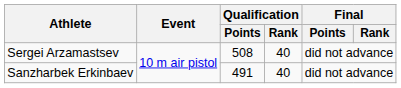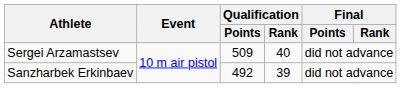Sergei Arzamastsev | Qualification / Points: 508 -> 509
Sanzharbek Erkinbaev | Qualification / Points: 491 -> 492
Sanzharbek Erkinbaev | Qualification / Rank: 40 -> 39
